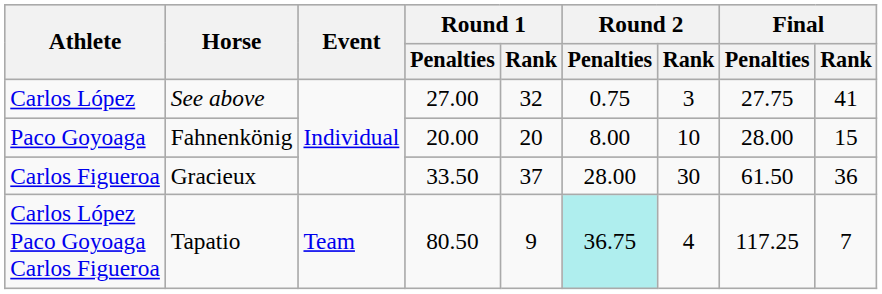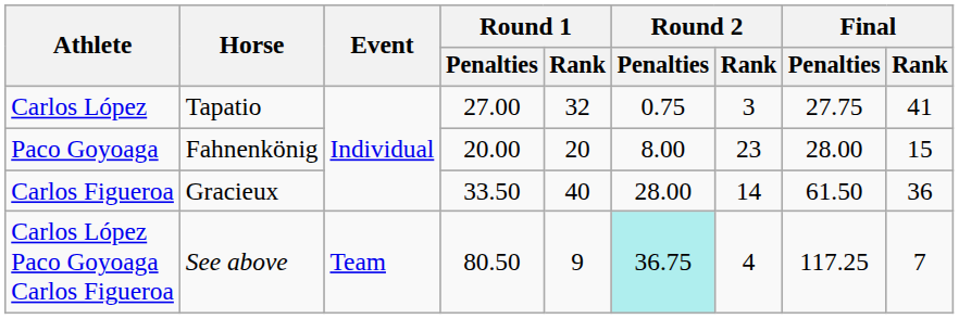Carlos López | Horse: See above -> Tapatio
Paco Goyoaga | Round 2 / Rank: 10 -> 23
Carlos Figueroa | Round 1 / Rank: 37 -> 40
Carlos Figueroa | Round 2 / Rank: 30 -> 14
Carlos López Paco Goyoaga Carlos Figueroa | Horse: Tapatio -> See above
